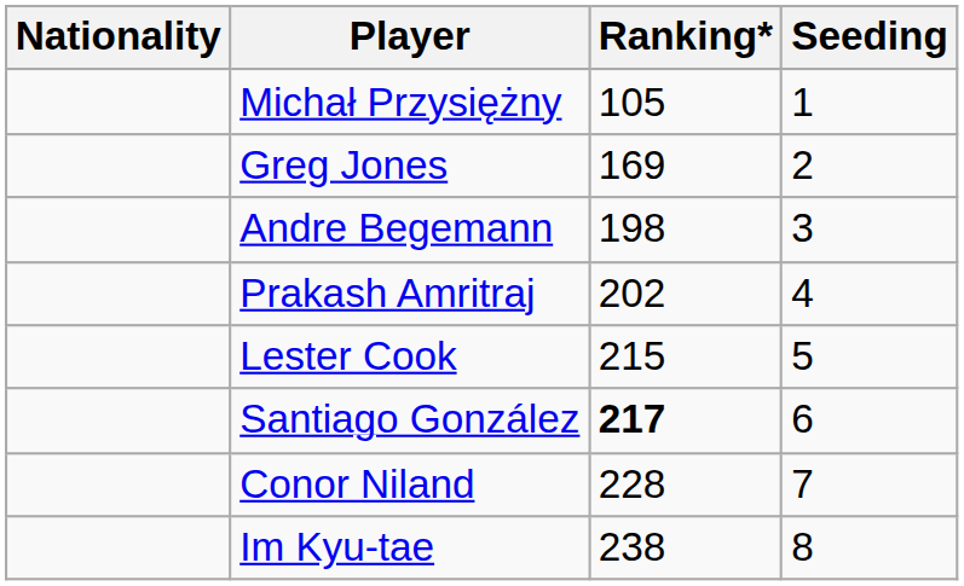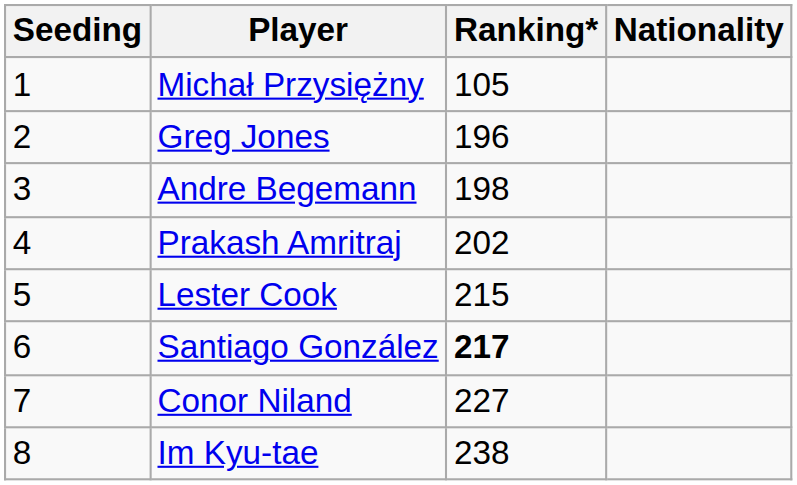columns swapped: Nationality <-> Seeding
Greg Jones | Ranking*: 169 -> 196
Conor Niland | Ranking*: 228 -> 227
